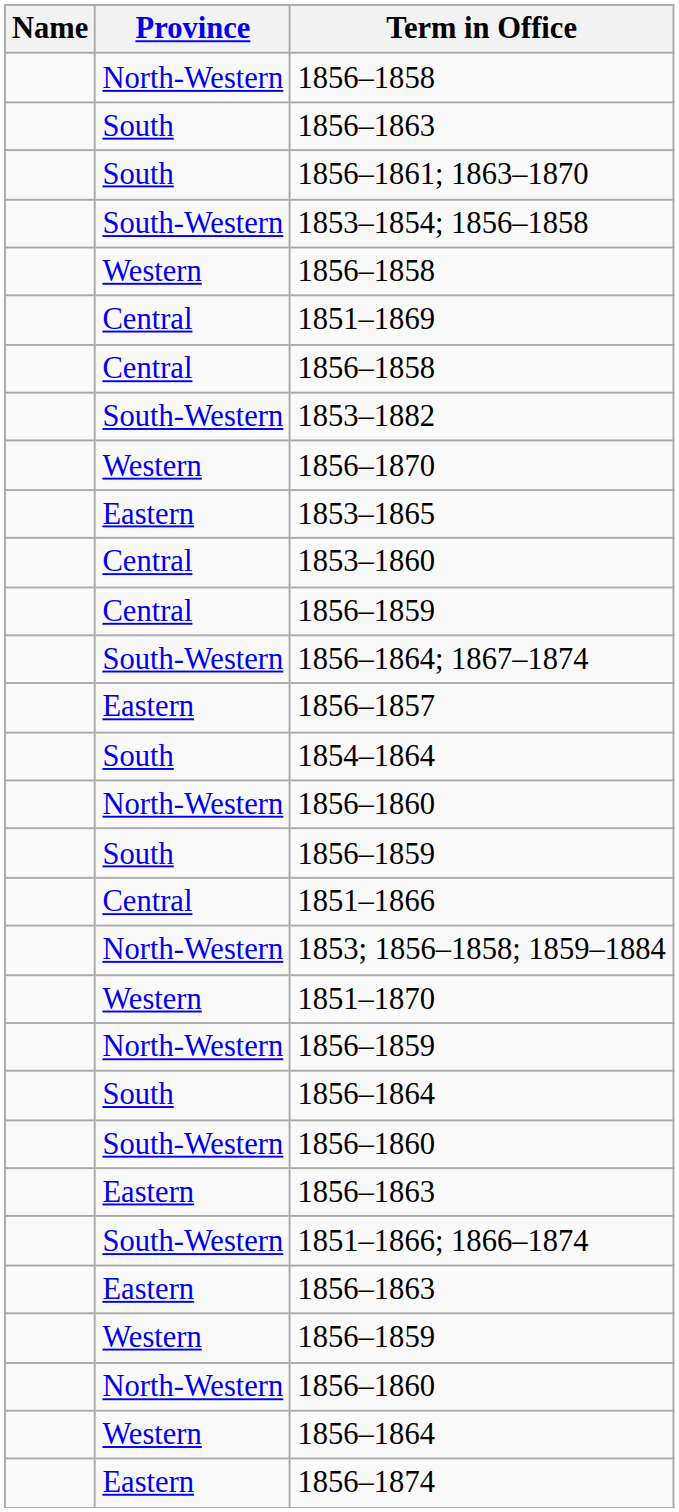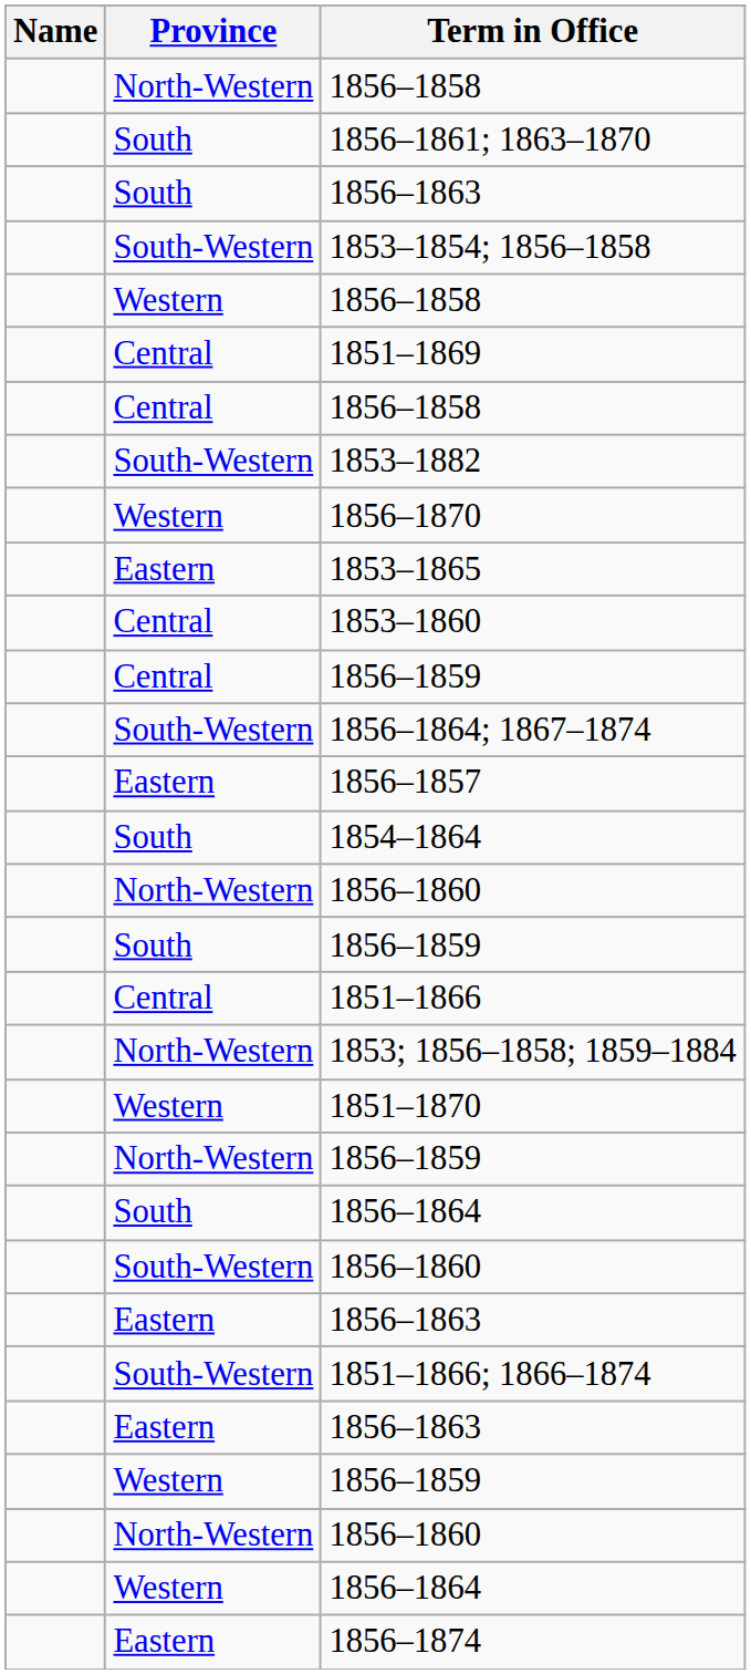rows swapped: South / 1856–1863 <-> 1856–1861; 1863–1870
